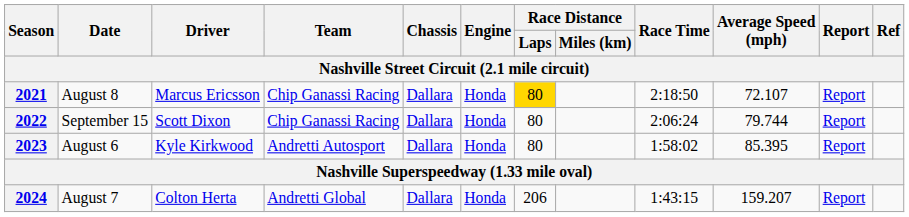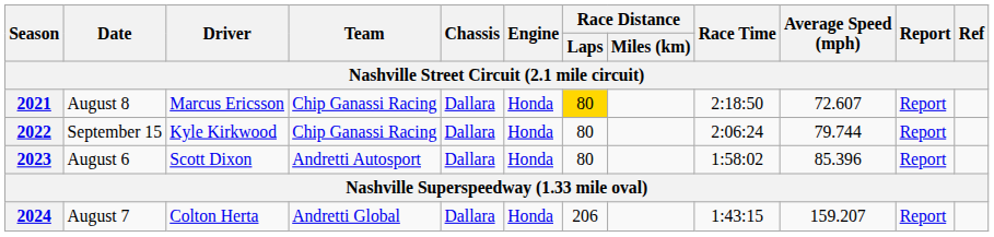2021 | Average Speed (mph): 72.107 -> 72.607
2022 | Driver: Scott Dixon -> Kyle Kirkwood
2023 | Driver: Kyle Kirkwood -> Scott Dixon
2023 | Average Speed (mph): 85.395 -> 85.396
